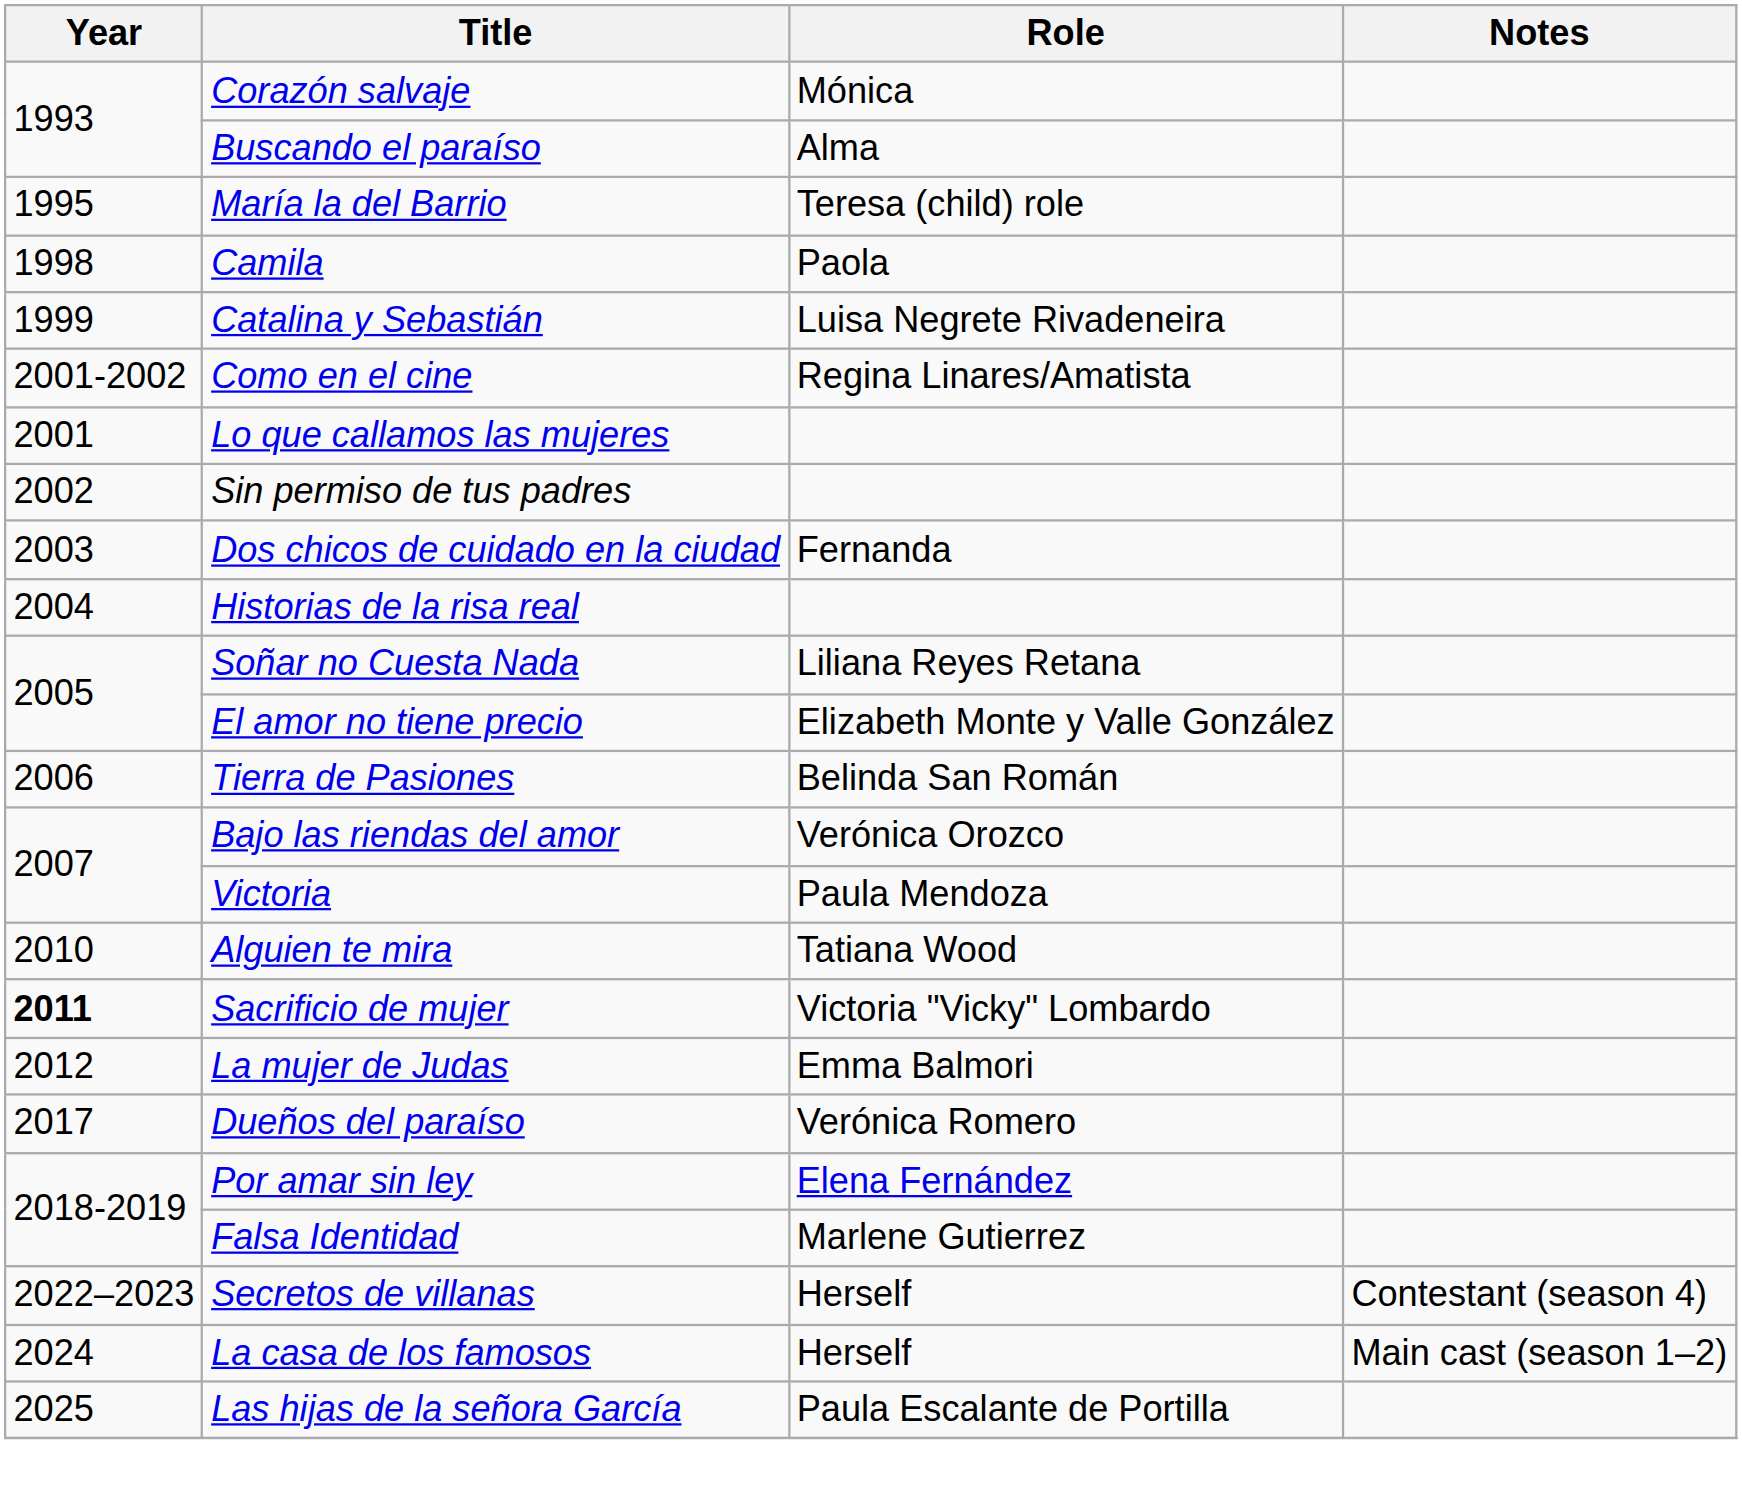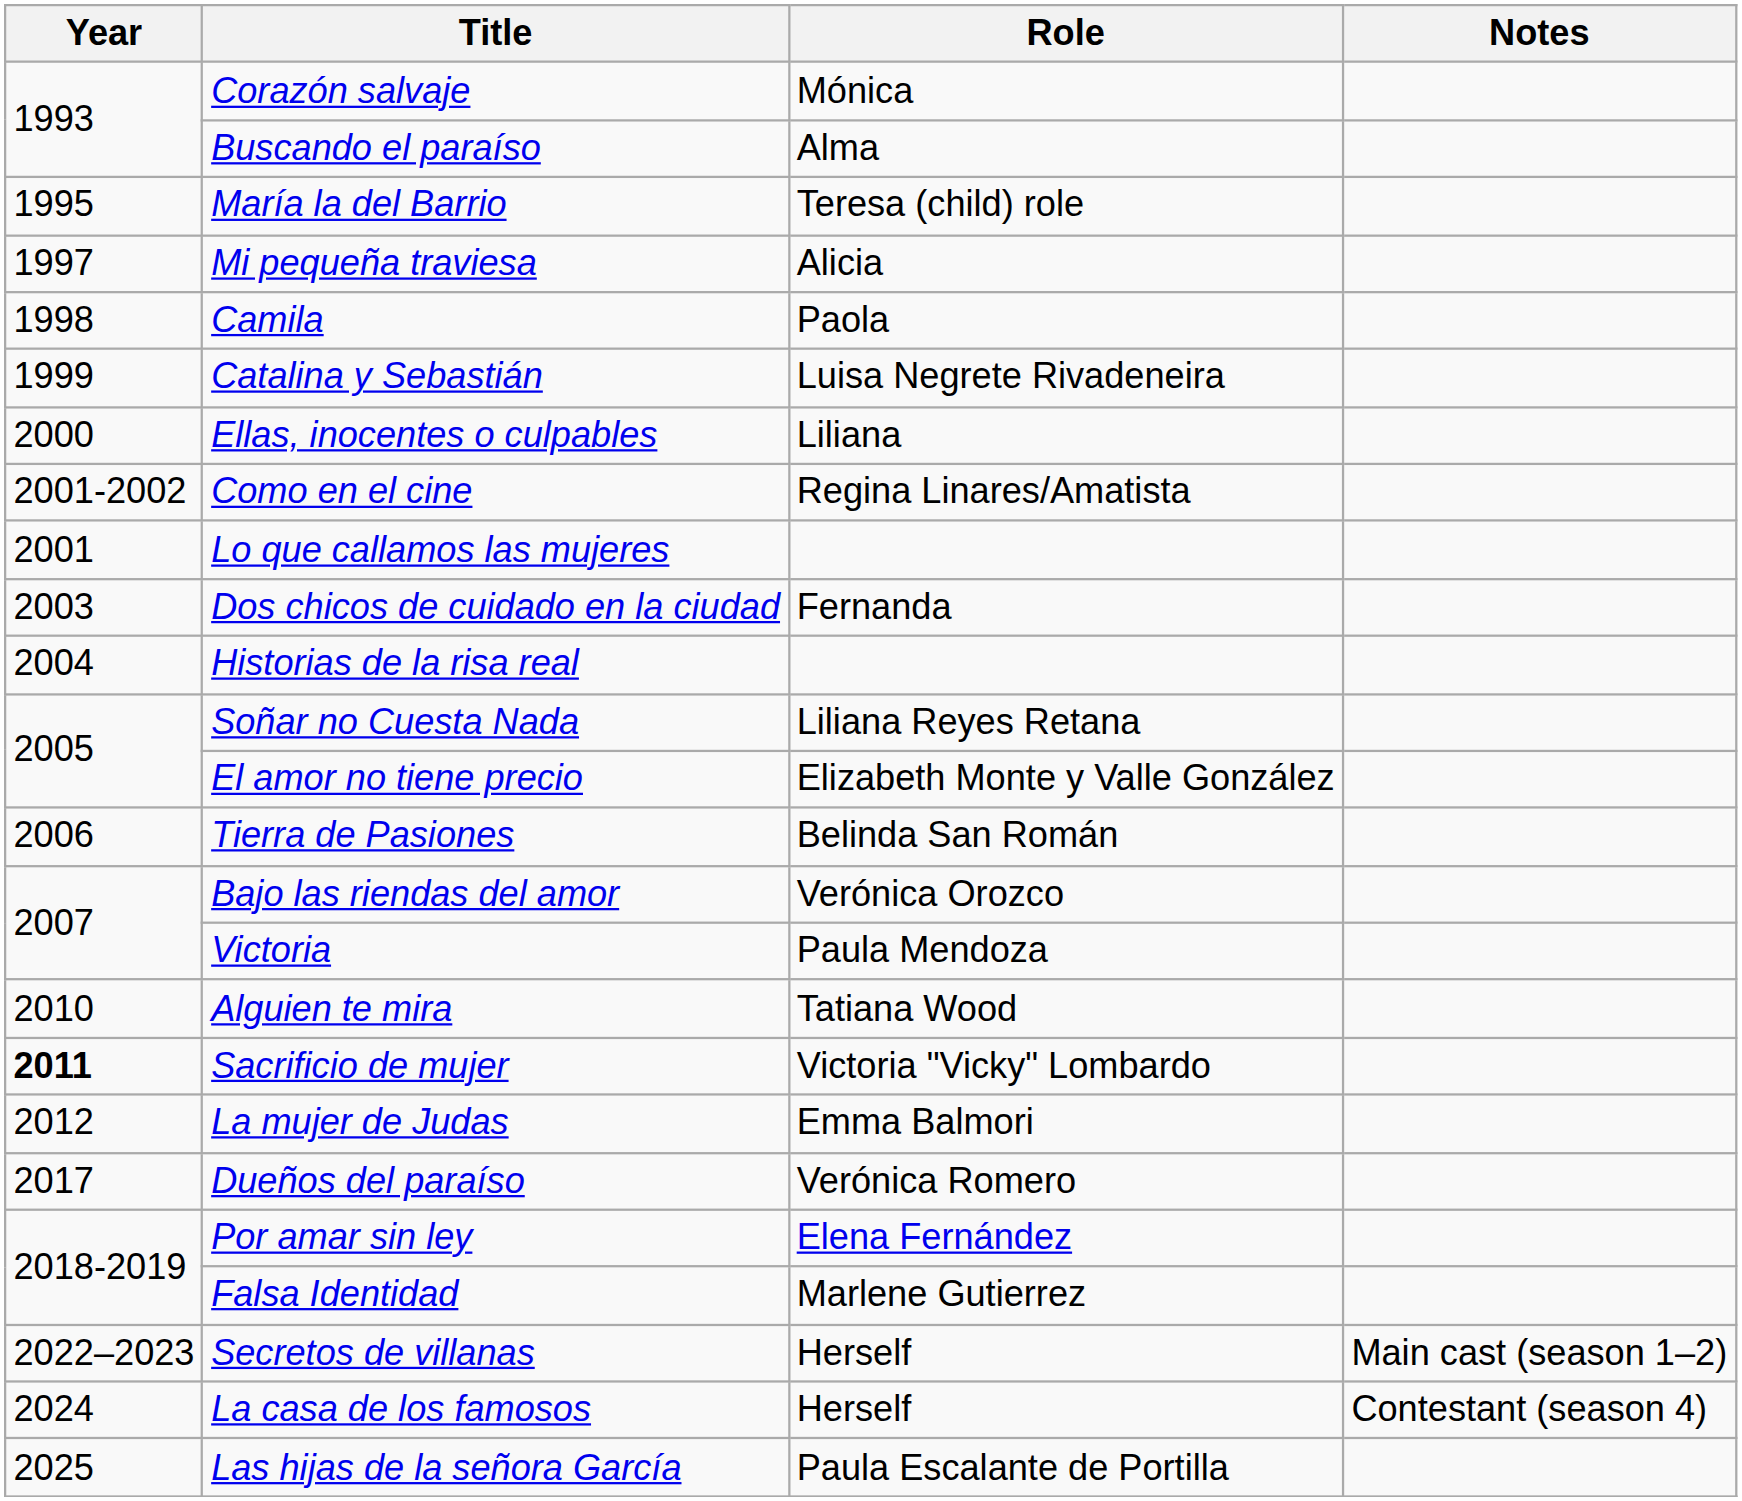+ row: 1997 | Mi pequeña traviesa | Alicia
+ row: 2000 | Ellas, inocentes o culpables | Liliana
- row: 2002 | Sin permiso de tus padres
Secretos de villanas | Notes: Contestant (season 4) -> Main cast (season 1–2)
La casa de los famosos | Notes: Main cast (season 1–2) -> Contestant (season 4)
